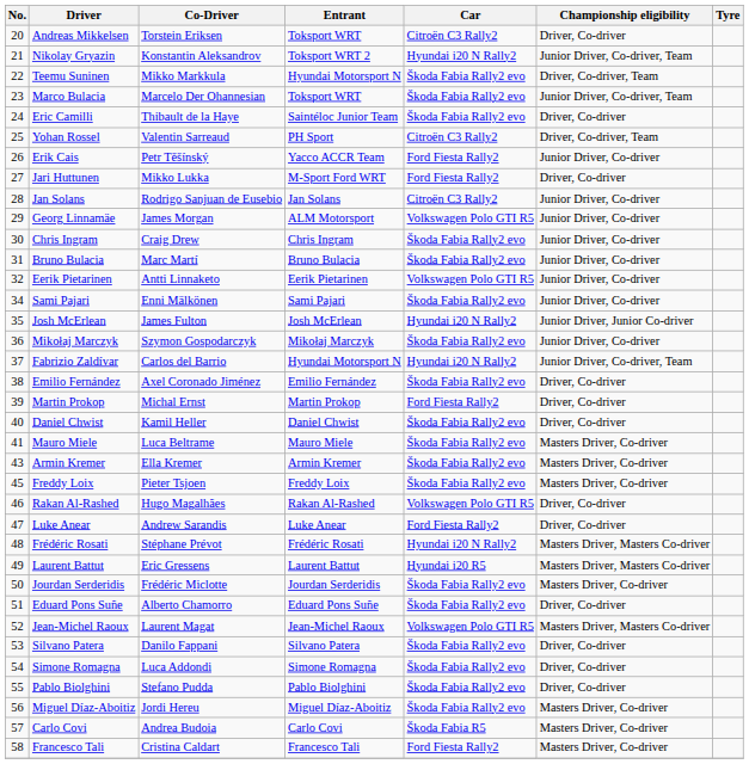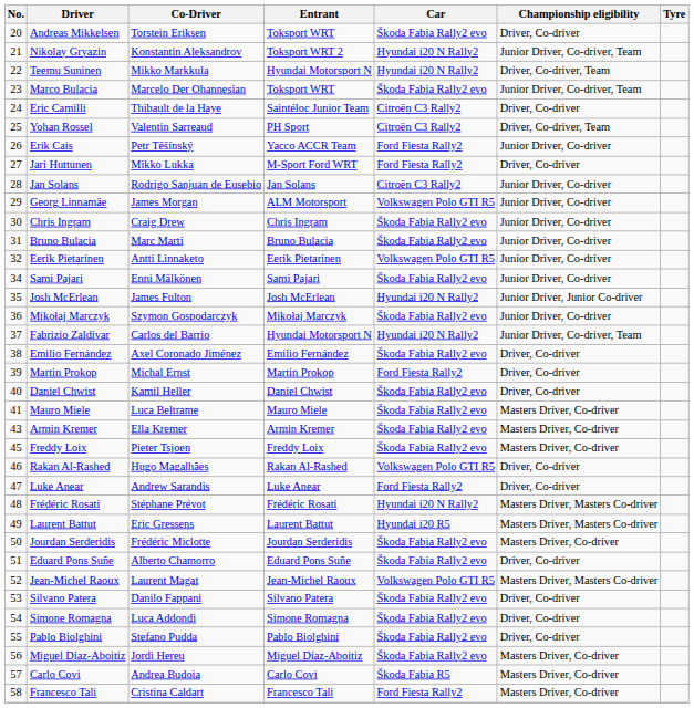Andreas Mikkelsen | Car: Citroën C3 Rally2 -> Škoda Fabia Rally2 evo
Teemu Suninen | Car: Škoda Fabia Rally2 evo -> Hyundai i20 N Rally2
Eric Camilli | Car: Škoda Fabia Rally2 evo -> Citroën C3 Rally2
